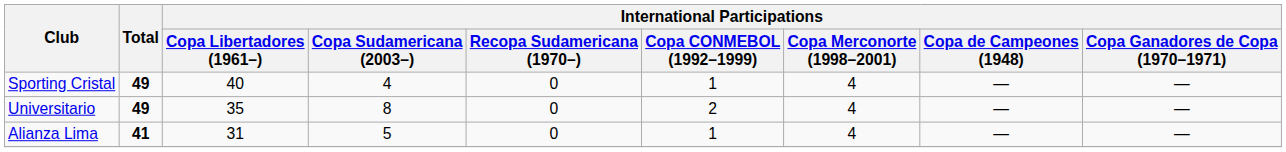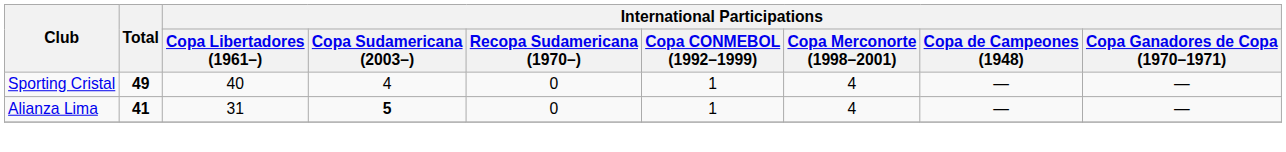- row: Universitario | 49 | 35 | 8 | 0 | 2 | 4 | — | —
Alianza Lima | International Participations / Copa Sudamericana (2003–): normal -> bold
